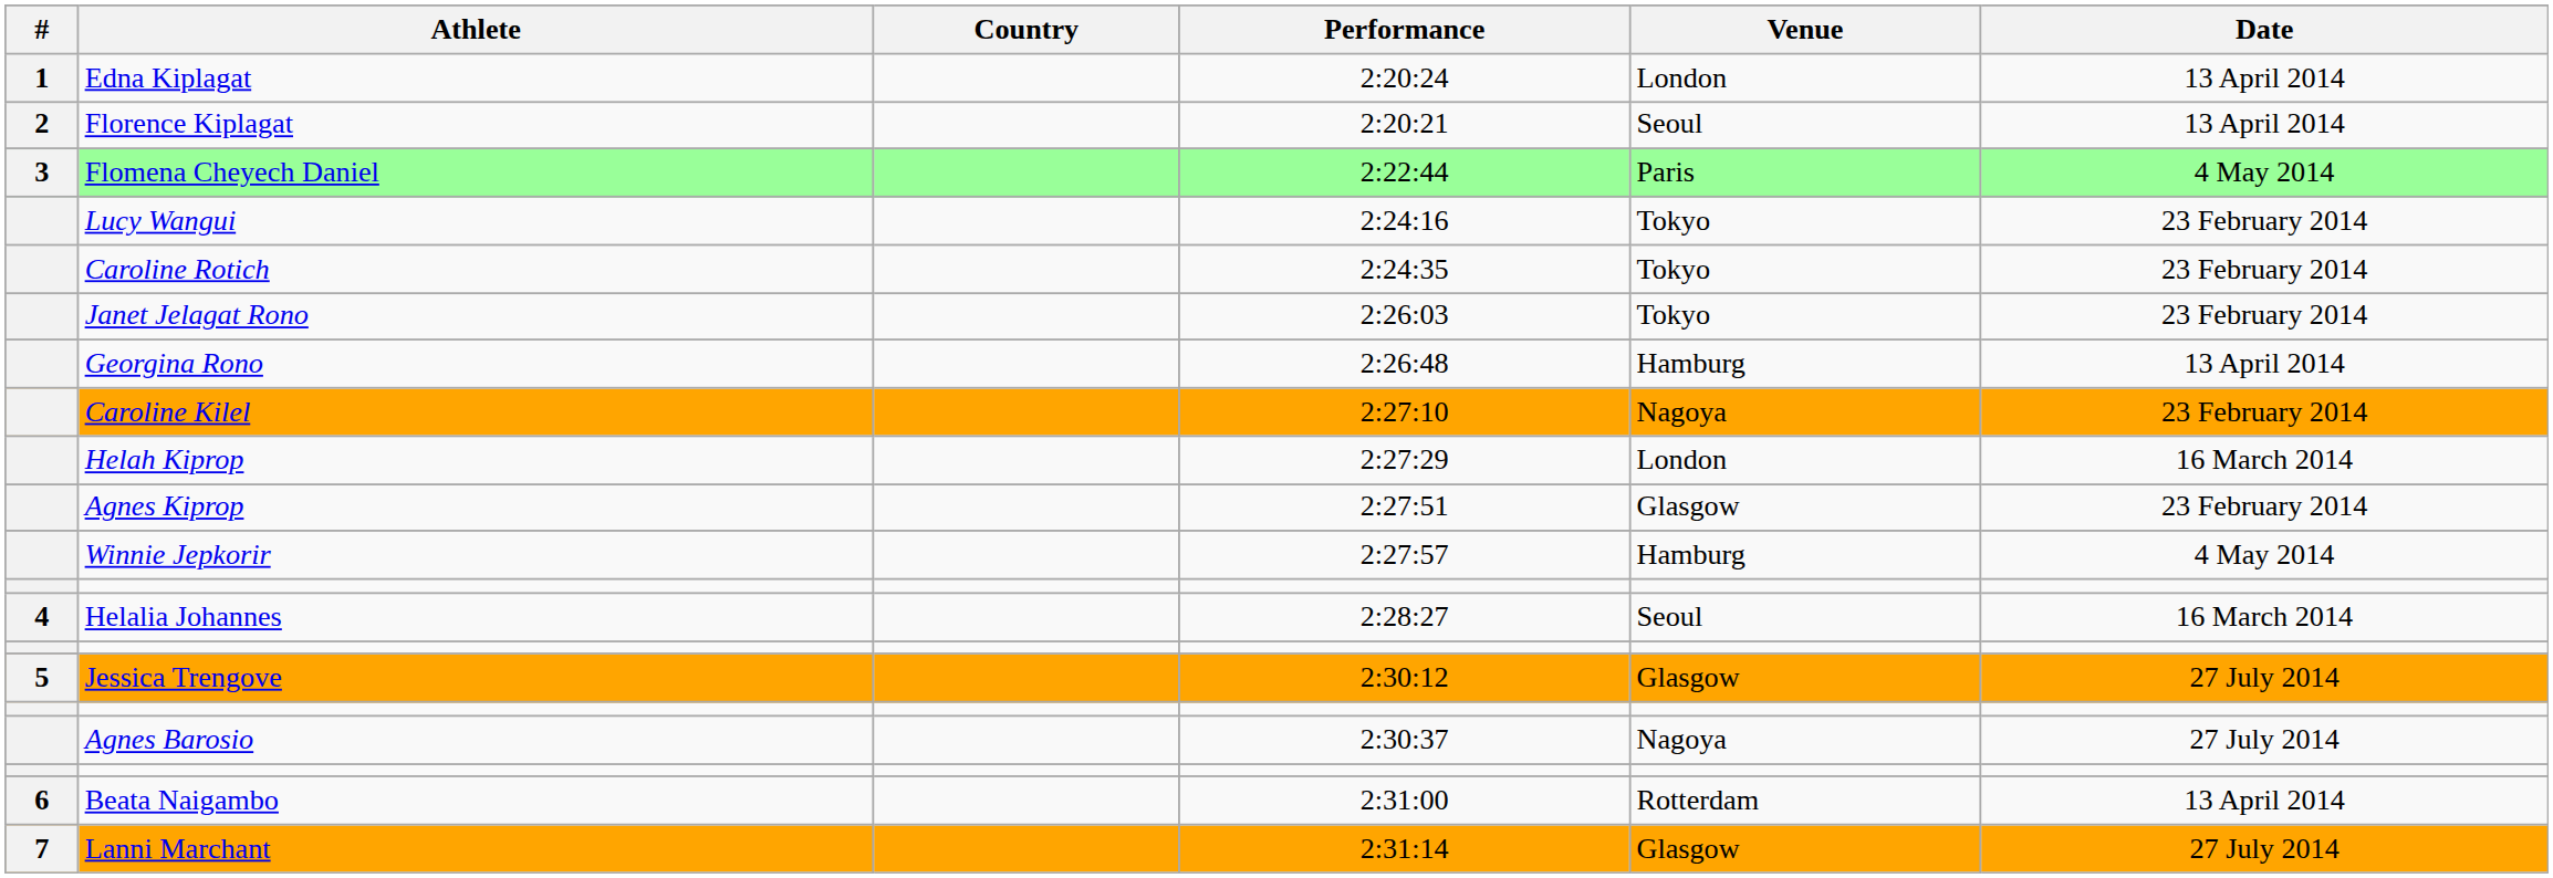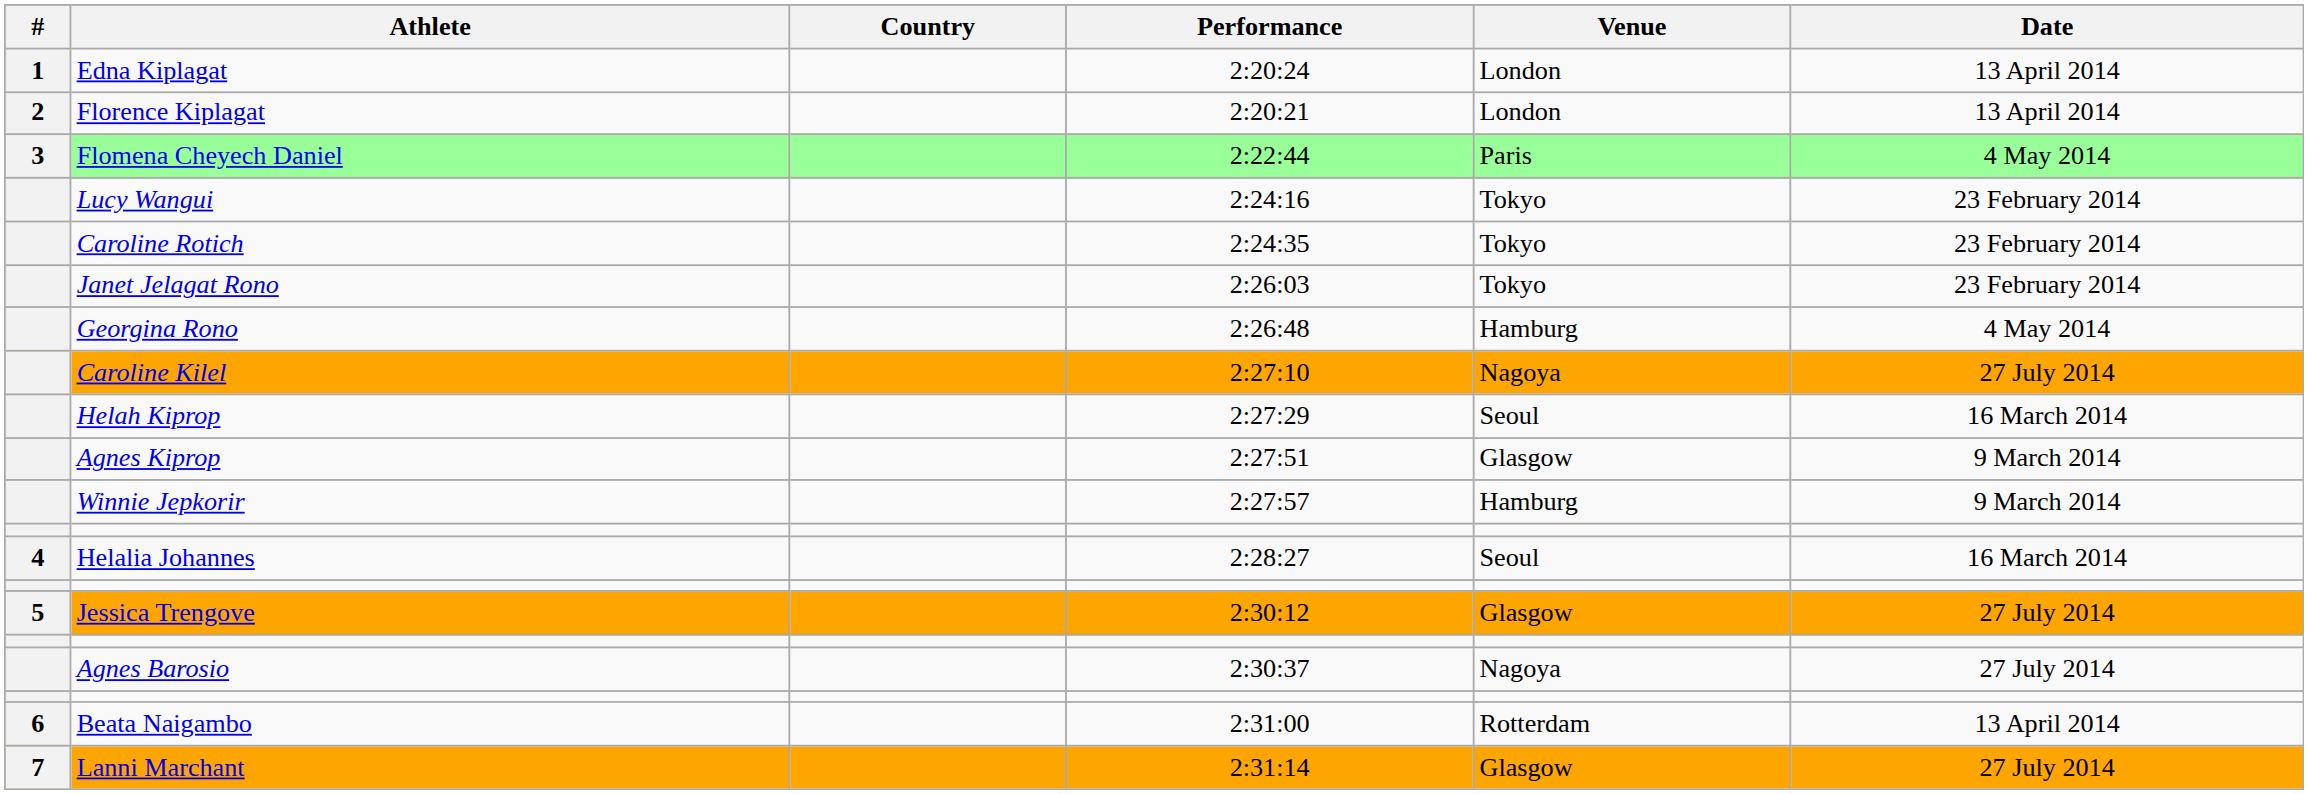Florence Kiplagat | Venue: Seoul -> London
Georgina Rono | Date: 13 April 2014 -> 4 May 2014
Caroline Kilel | Date: 23 February 2014 -> 27 July 2014
Helah Kiprop | Venue: London -> Seoul
Agnes Kiprop | Date: 23 February 2014 -> 9 March 2014
Winnie Jepkorir | Date: 4 May 2014 -> 9 March 2014
